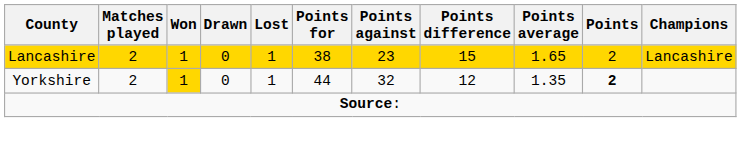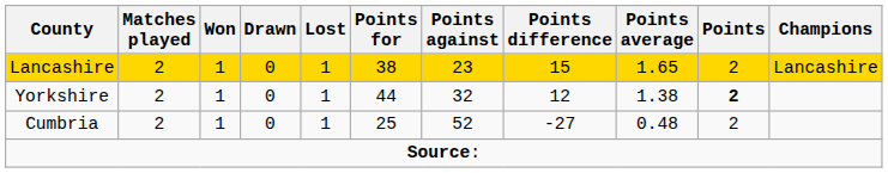Yorkshire | Won: gold background -> no background
Yorkshire | Points average: 1.35 -> 1.38
+ row: Cumbria | 2 | 1 | 0 | 1 | 25 | 52 | -27 | 0.48 | 2
